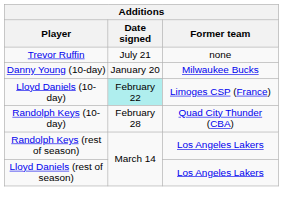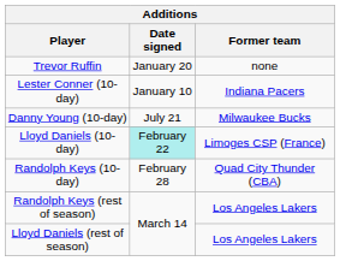Trevor Ruffin | Date signed: July 21 -> January 20
+ row: Lester Conner (10-day) | January 10 | Indiana Pacers
Danny Young (10-day) | Date signed: January 20 -> July 21
